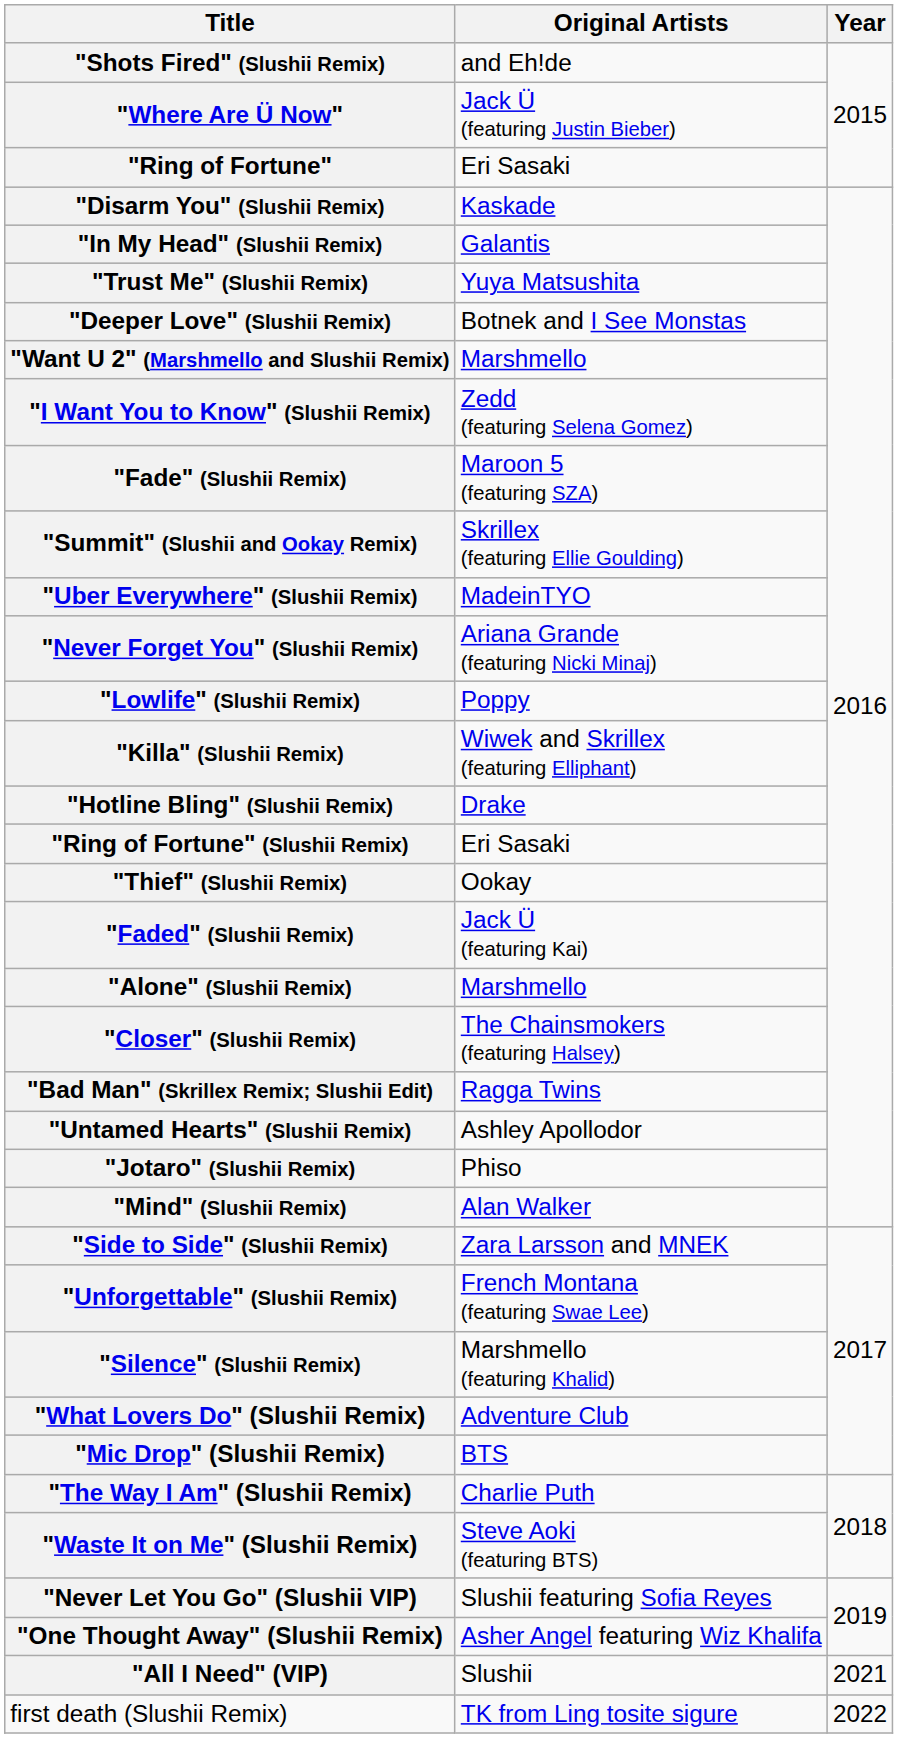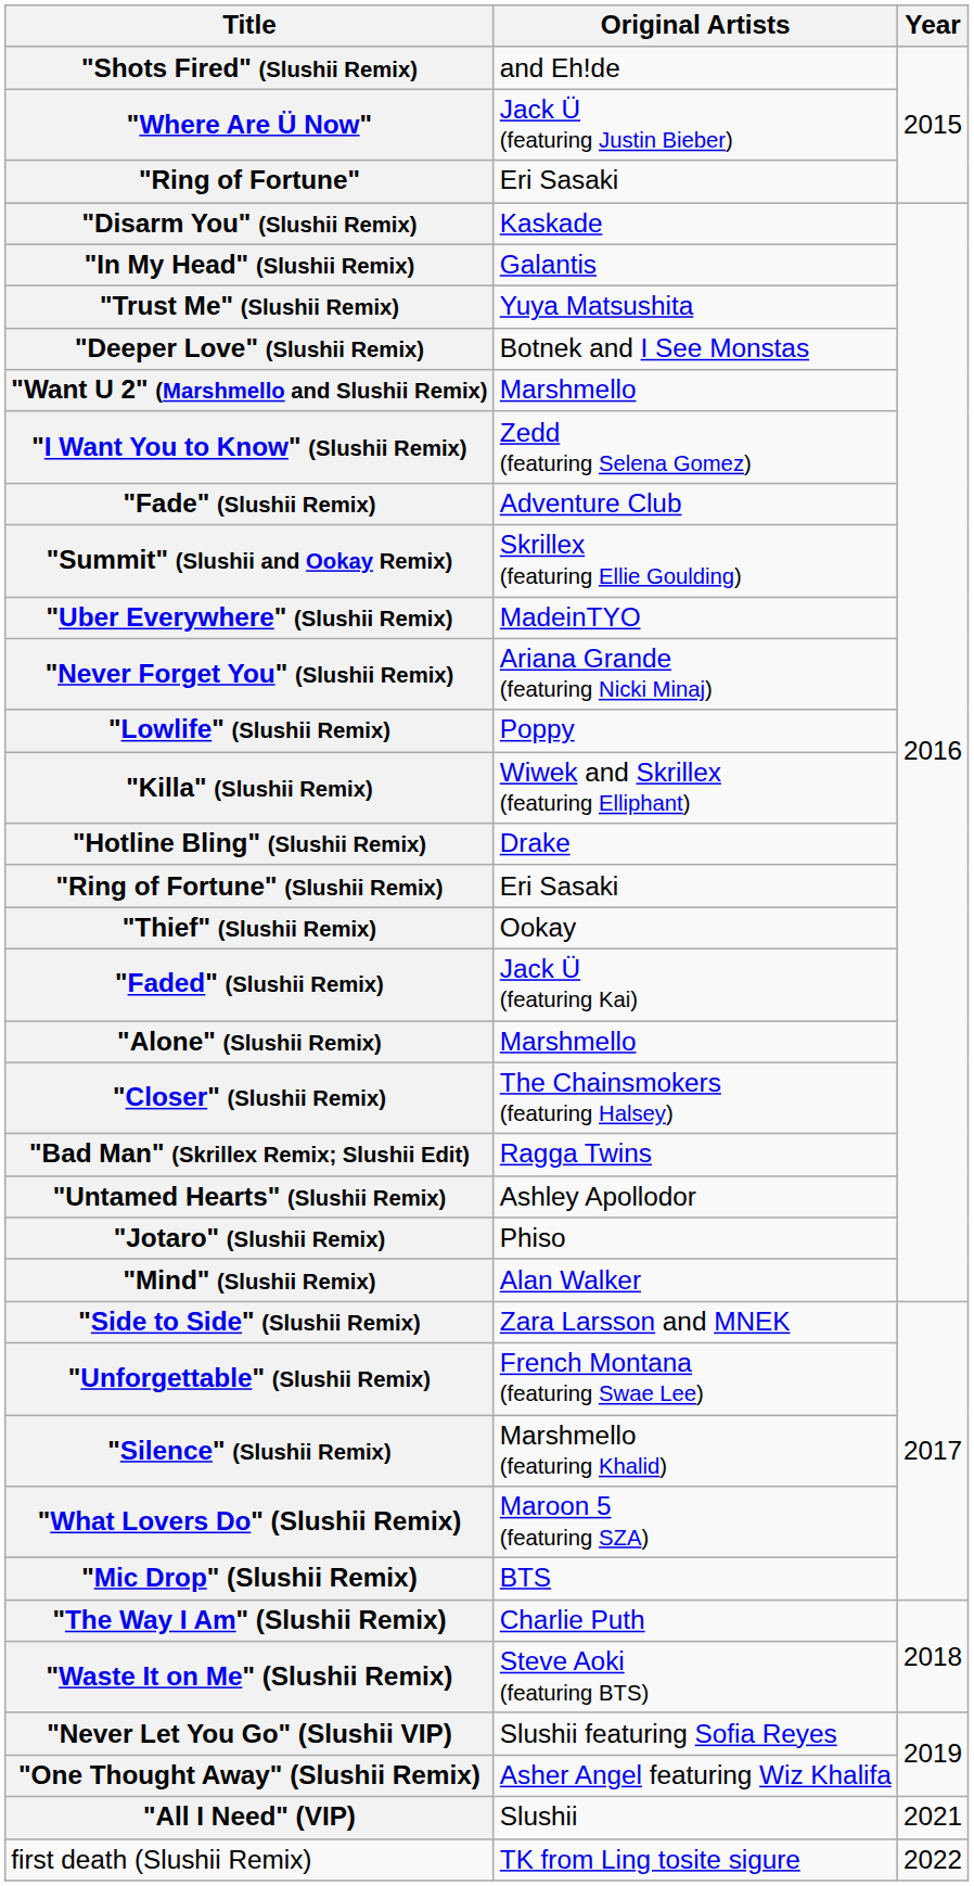"Fade" (Slushii Remix) | Original Artists: Maroon 5 (featuring SZA) -> Adventure Club
"What Lovers Do" (Slushii Remix) | Original Artists: Adventure Club -> Maroon 5 (featuring SZA)
